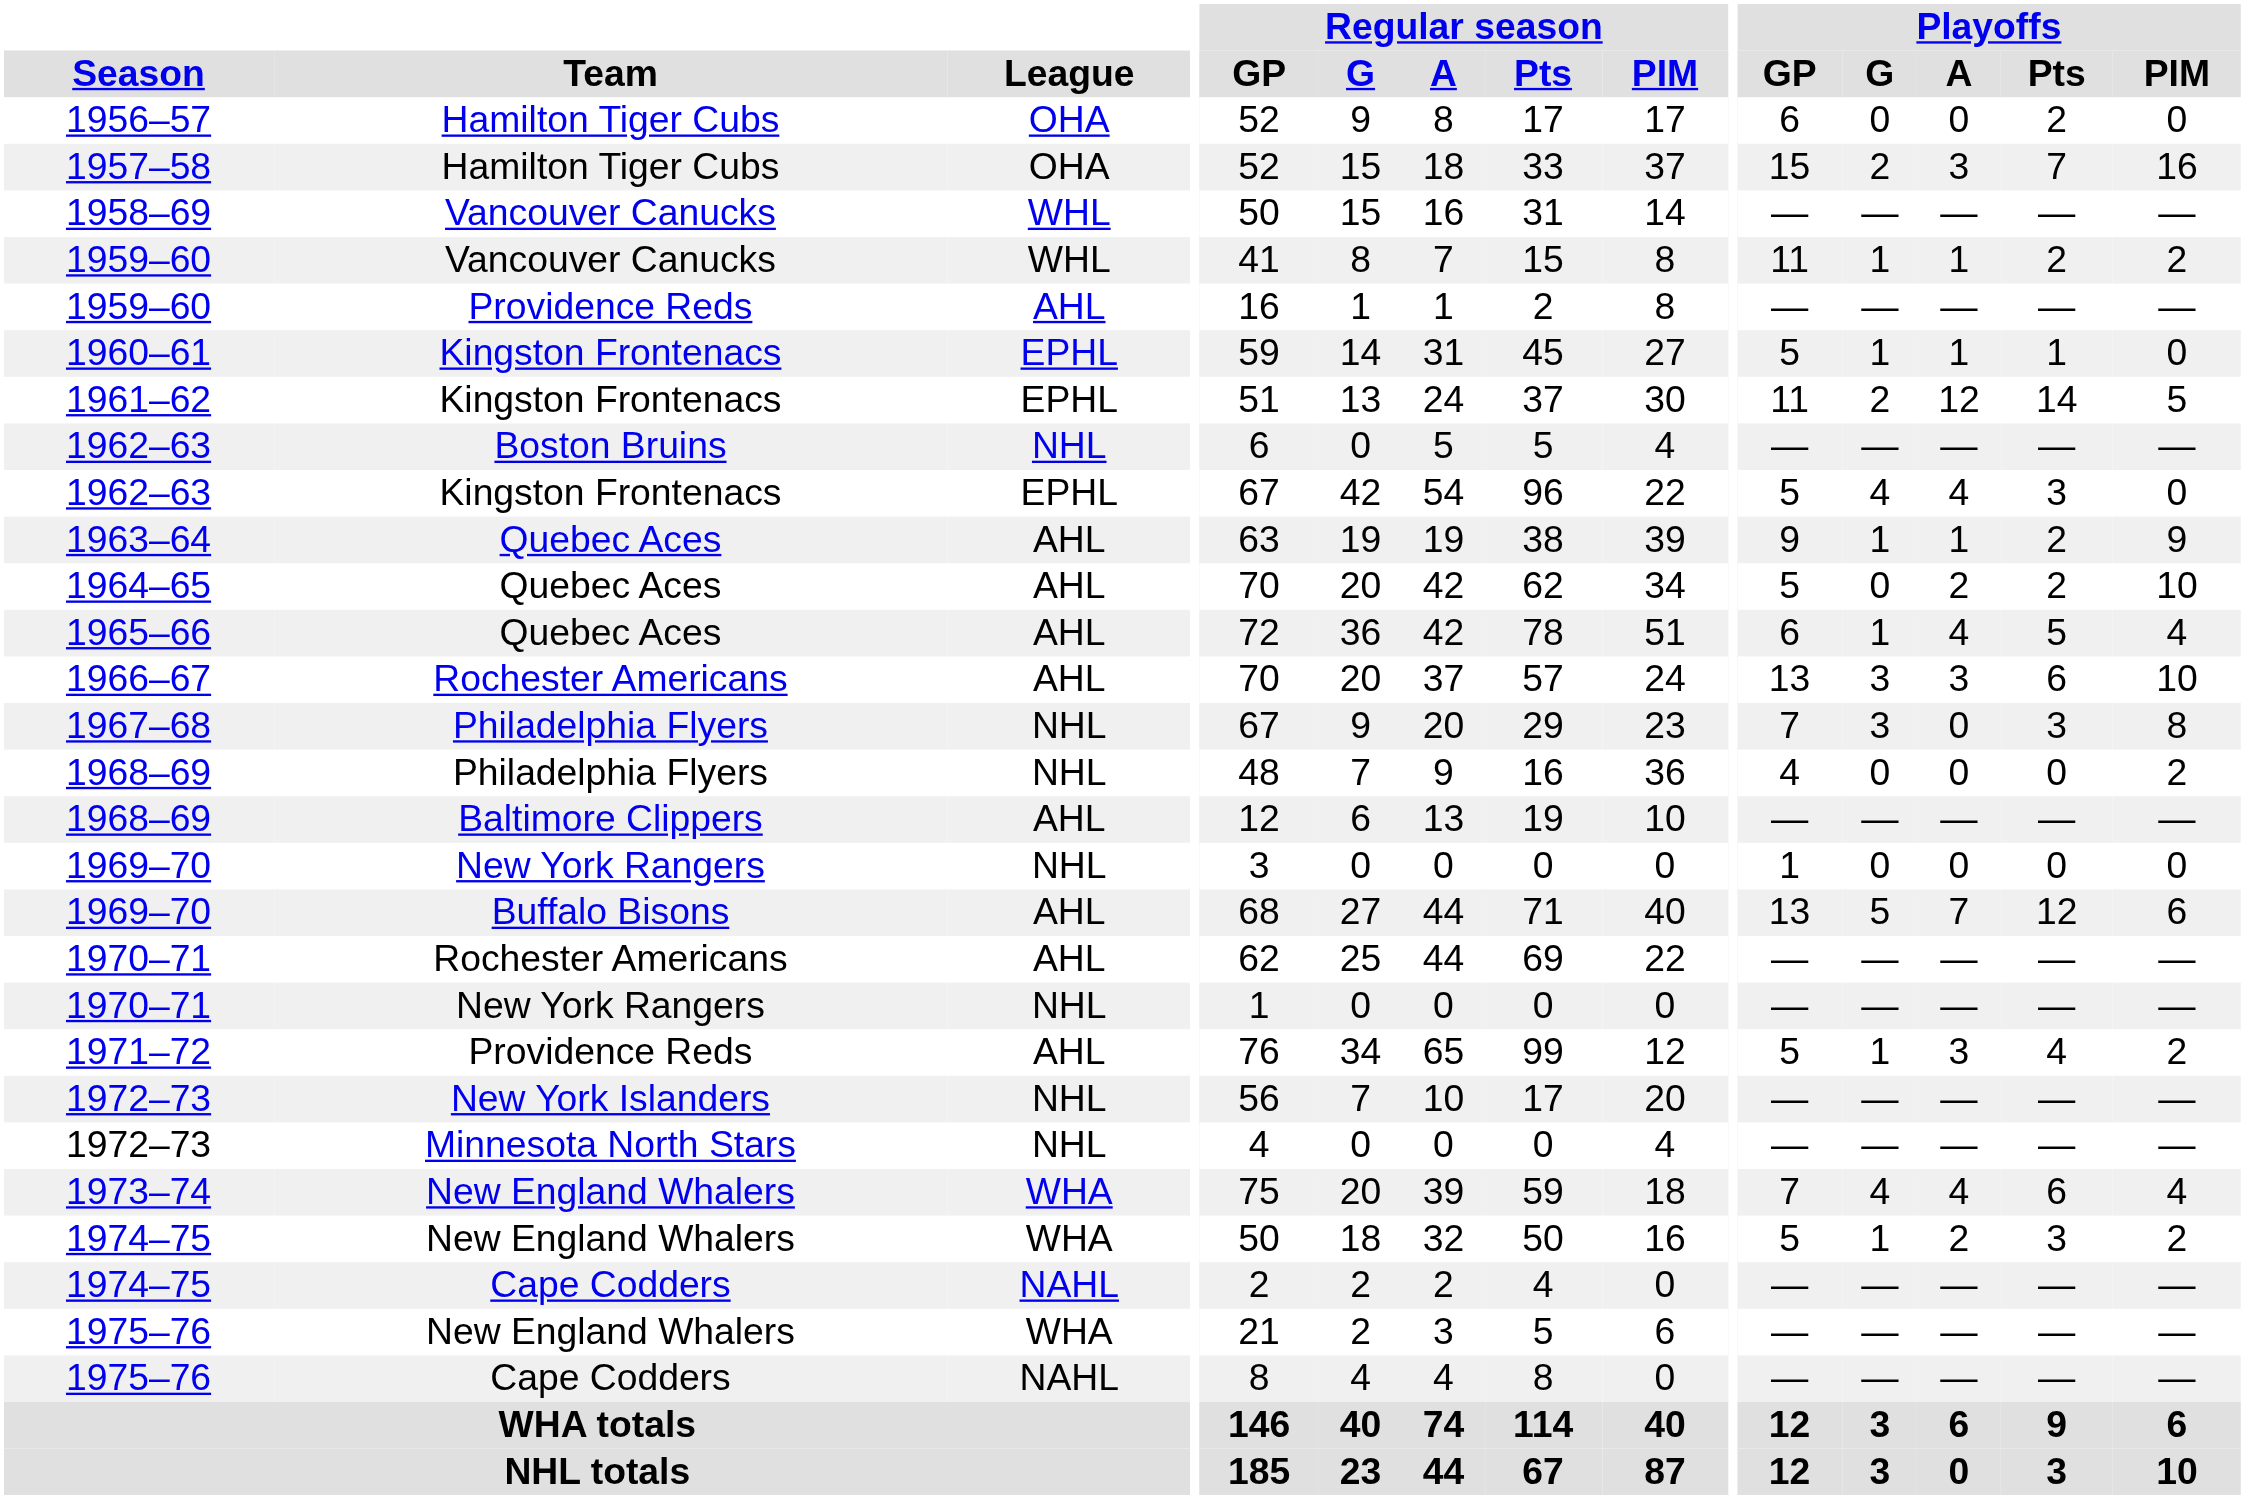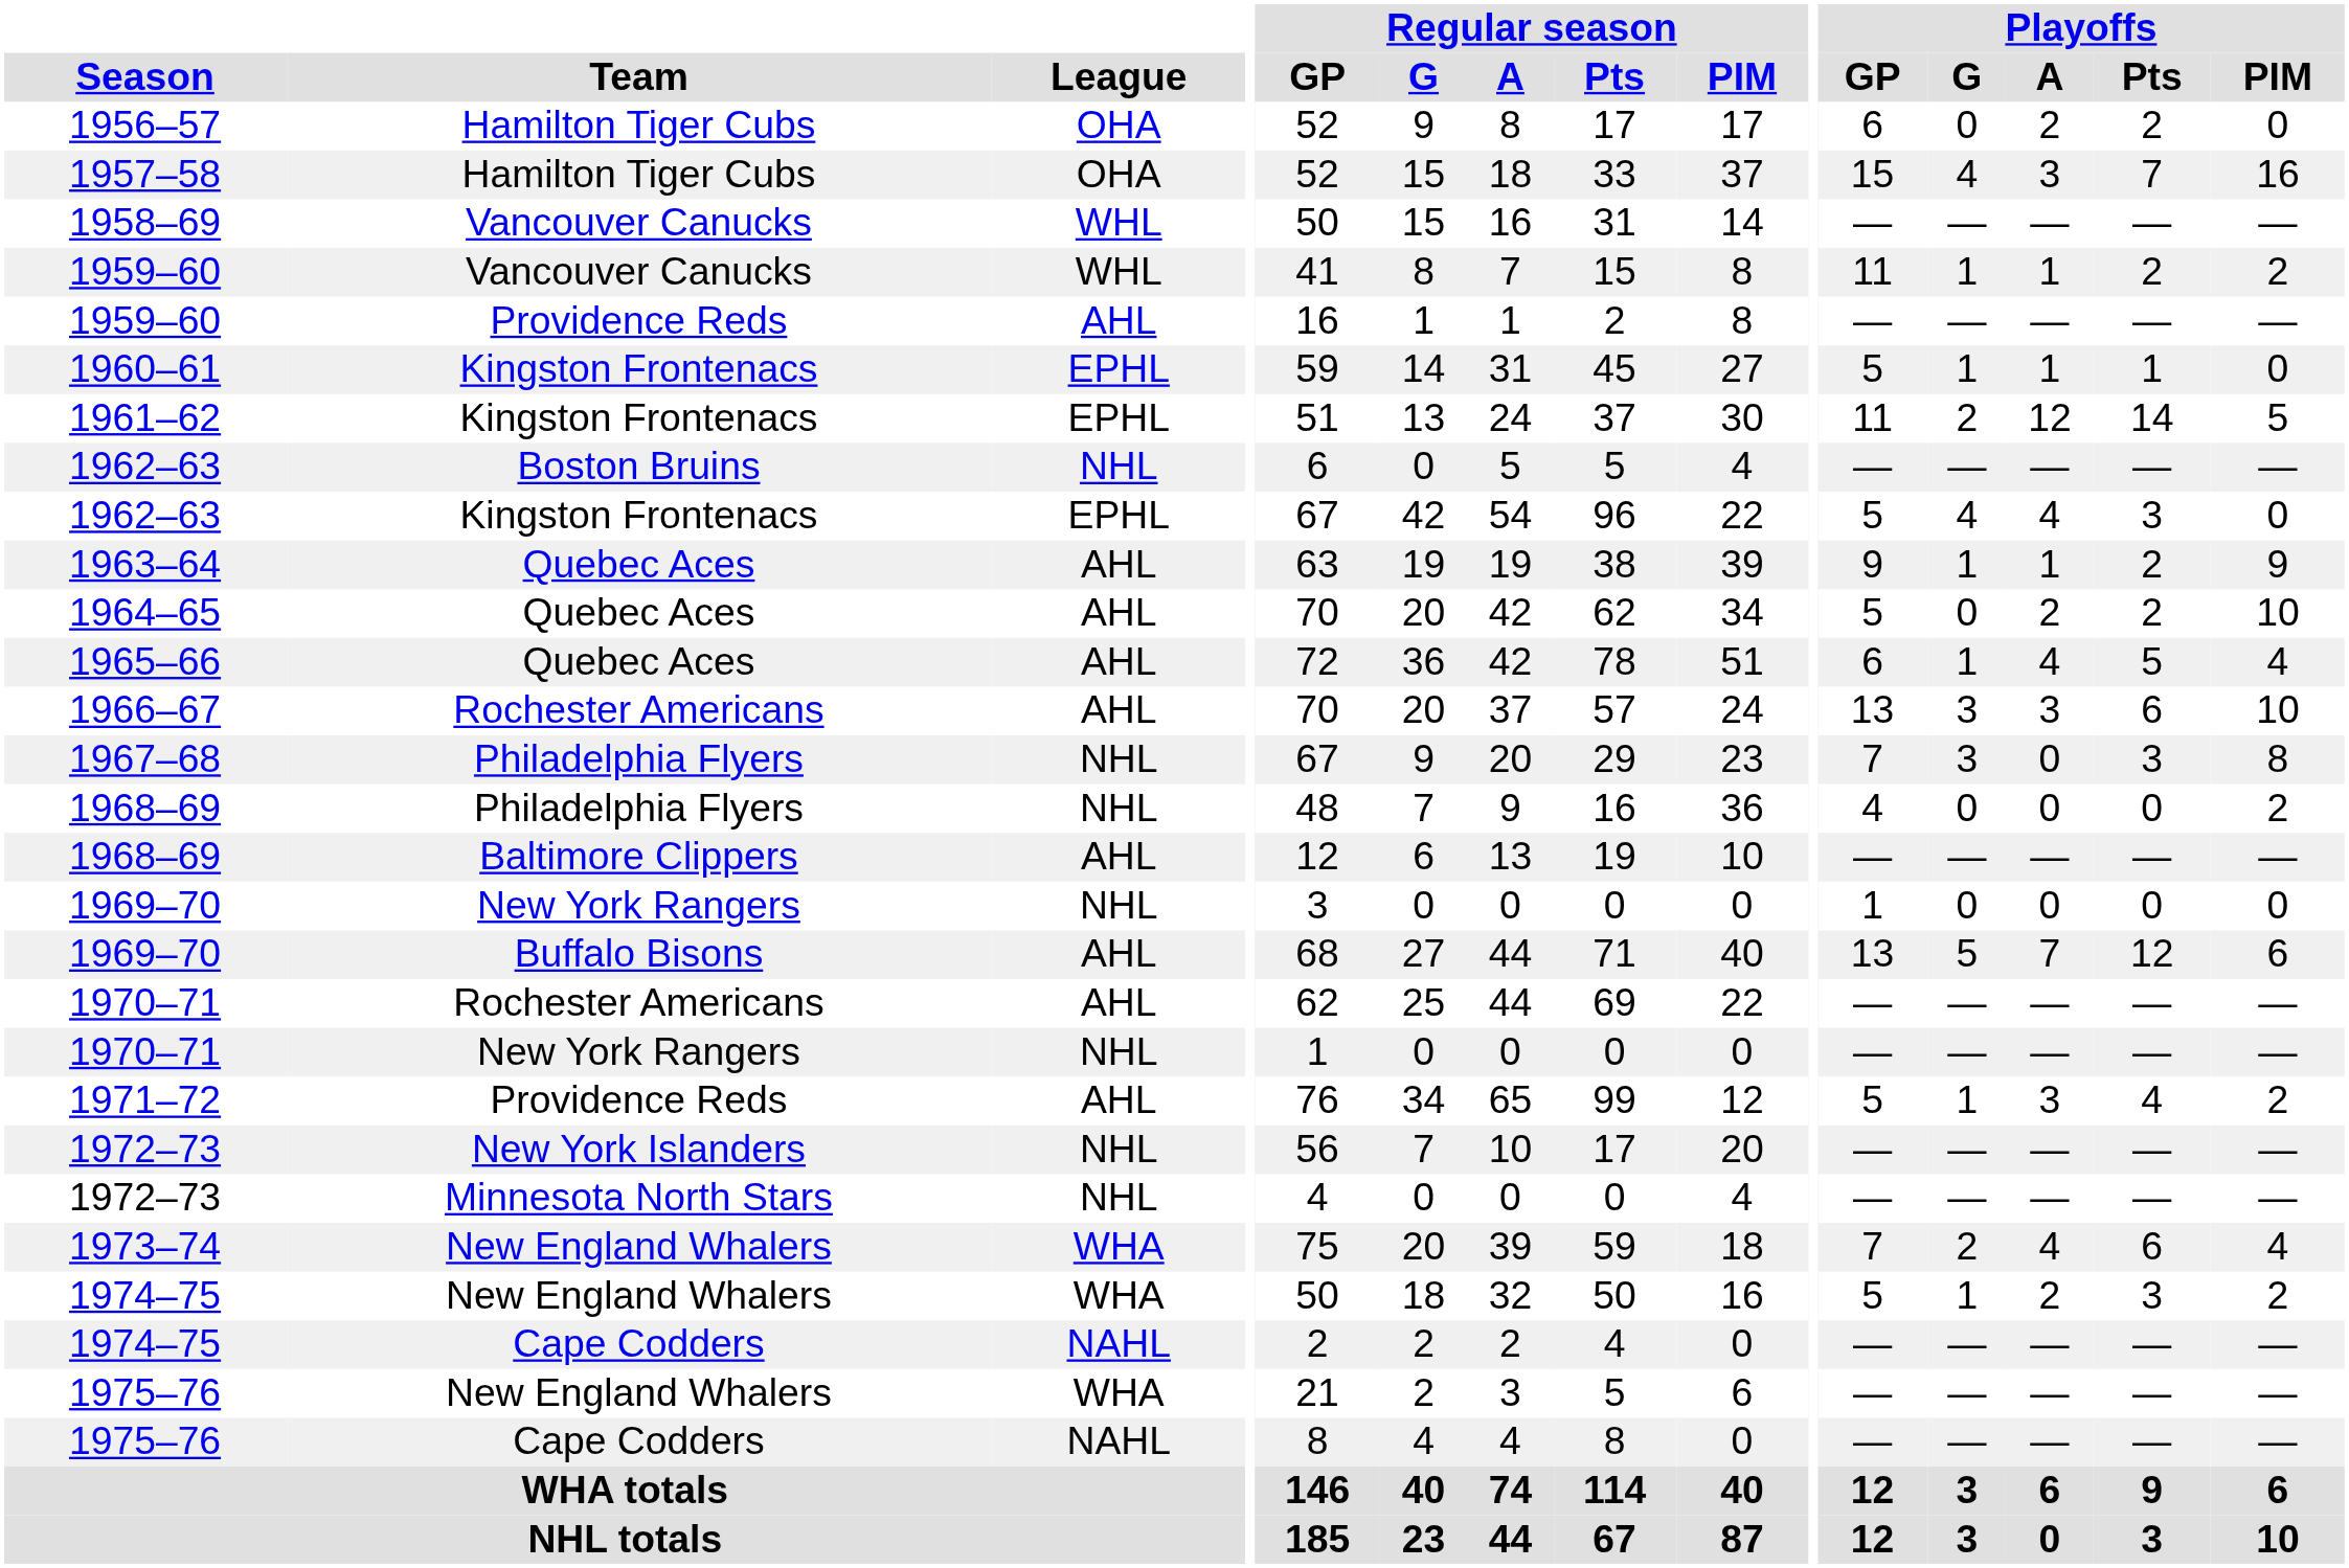1956–57 | Playoffs / A: 0 -> 2
1957–58 | Playoffs / G: 2 -> 4
1973–74 | Playoffs / G: 4 -> 2
